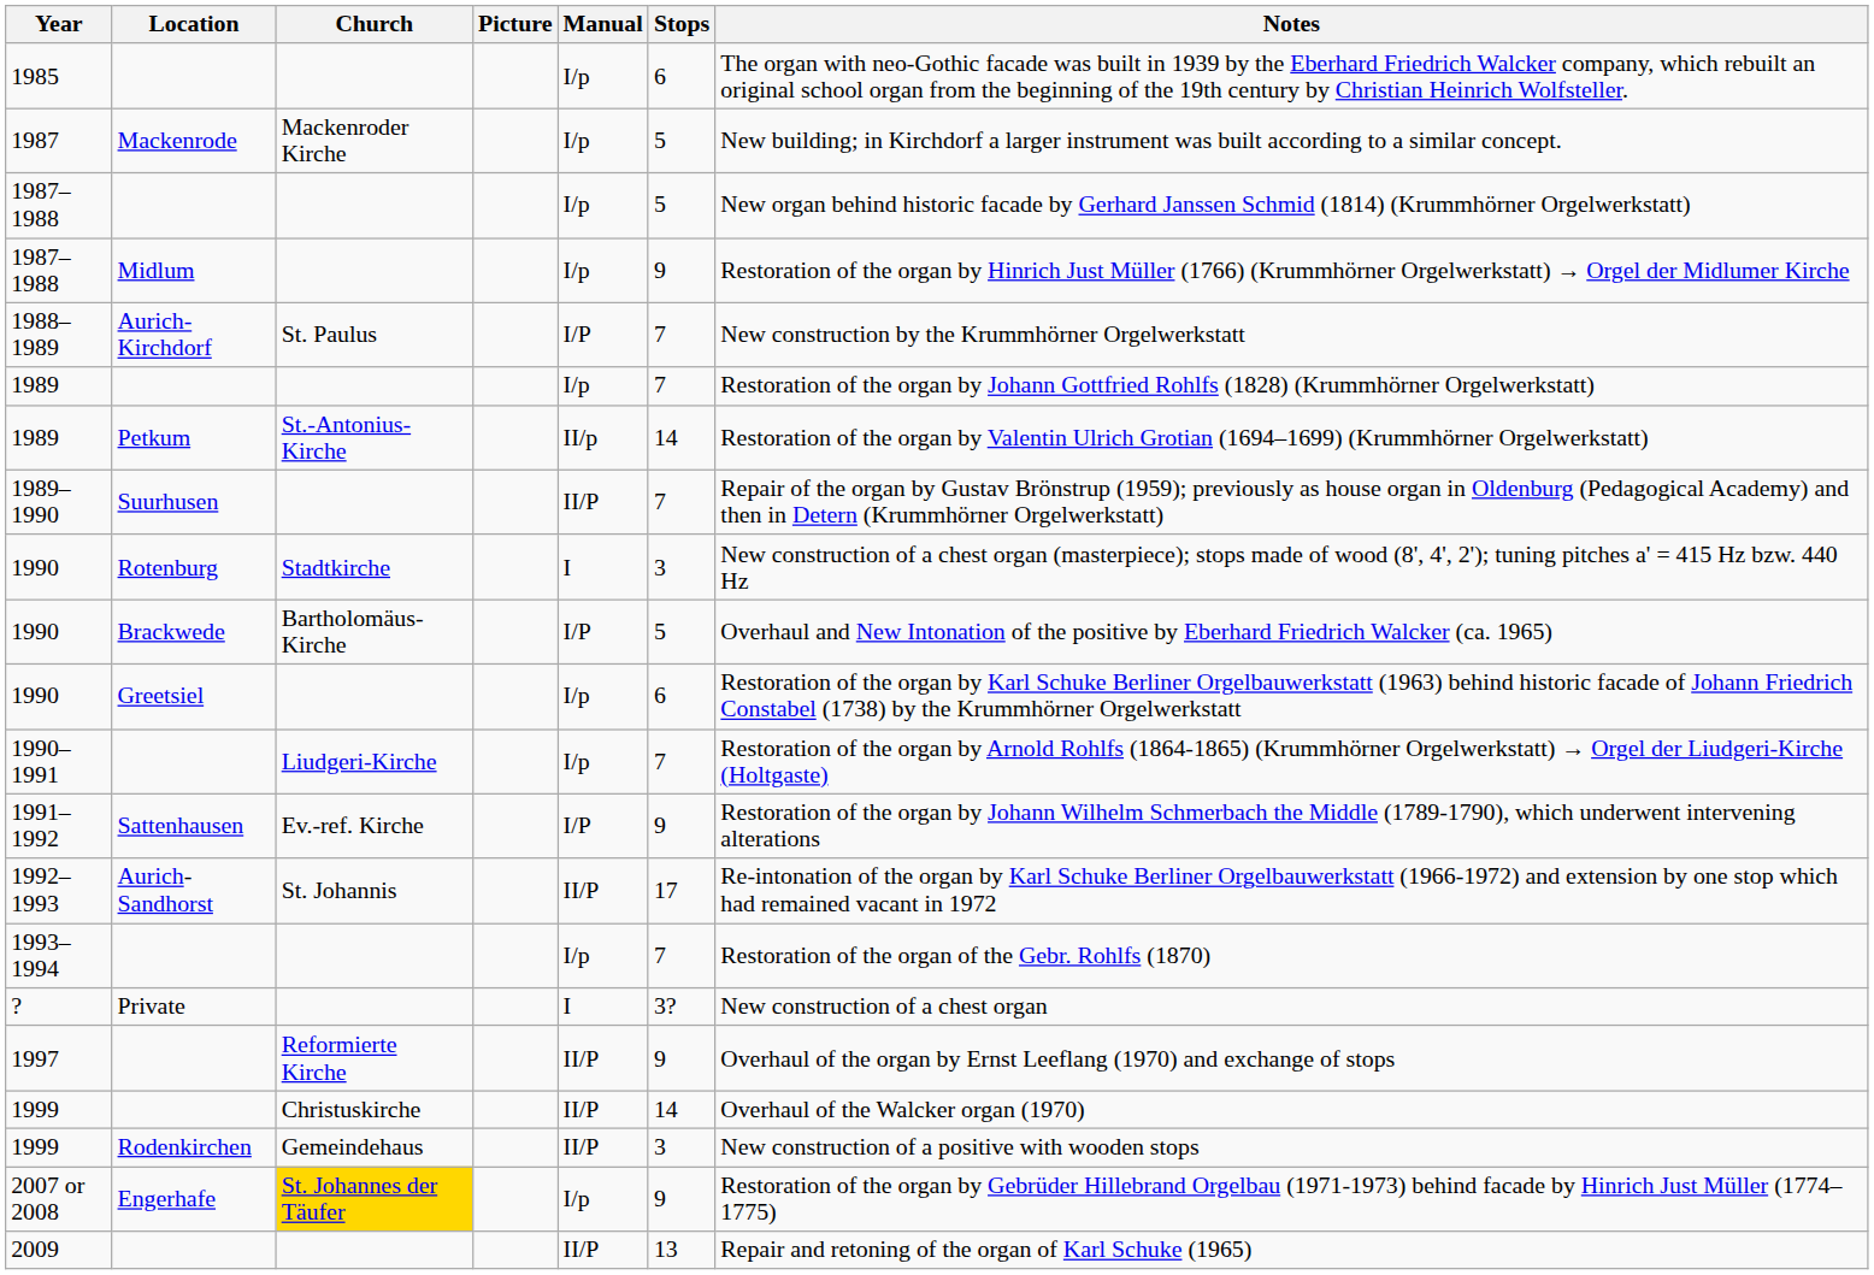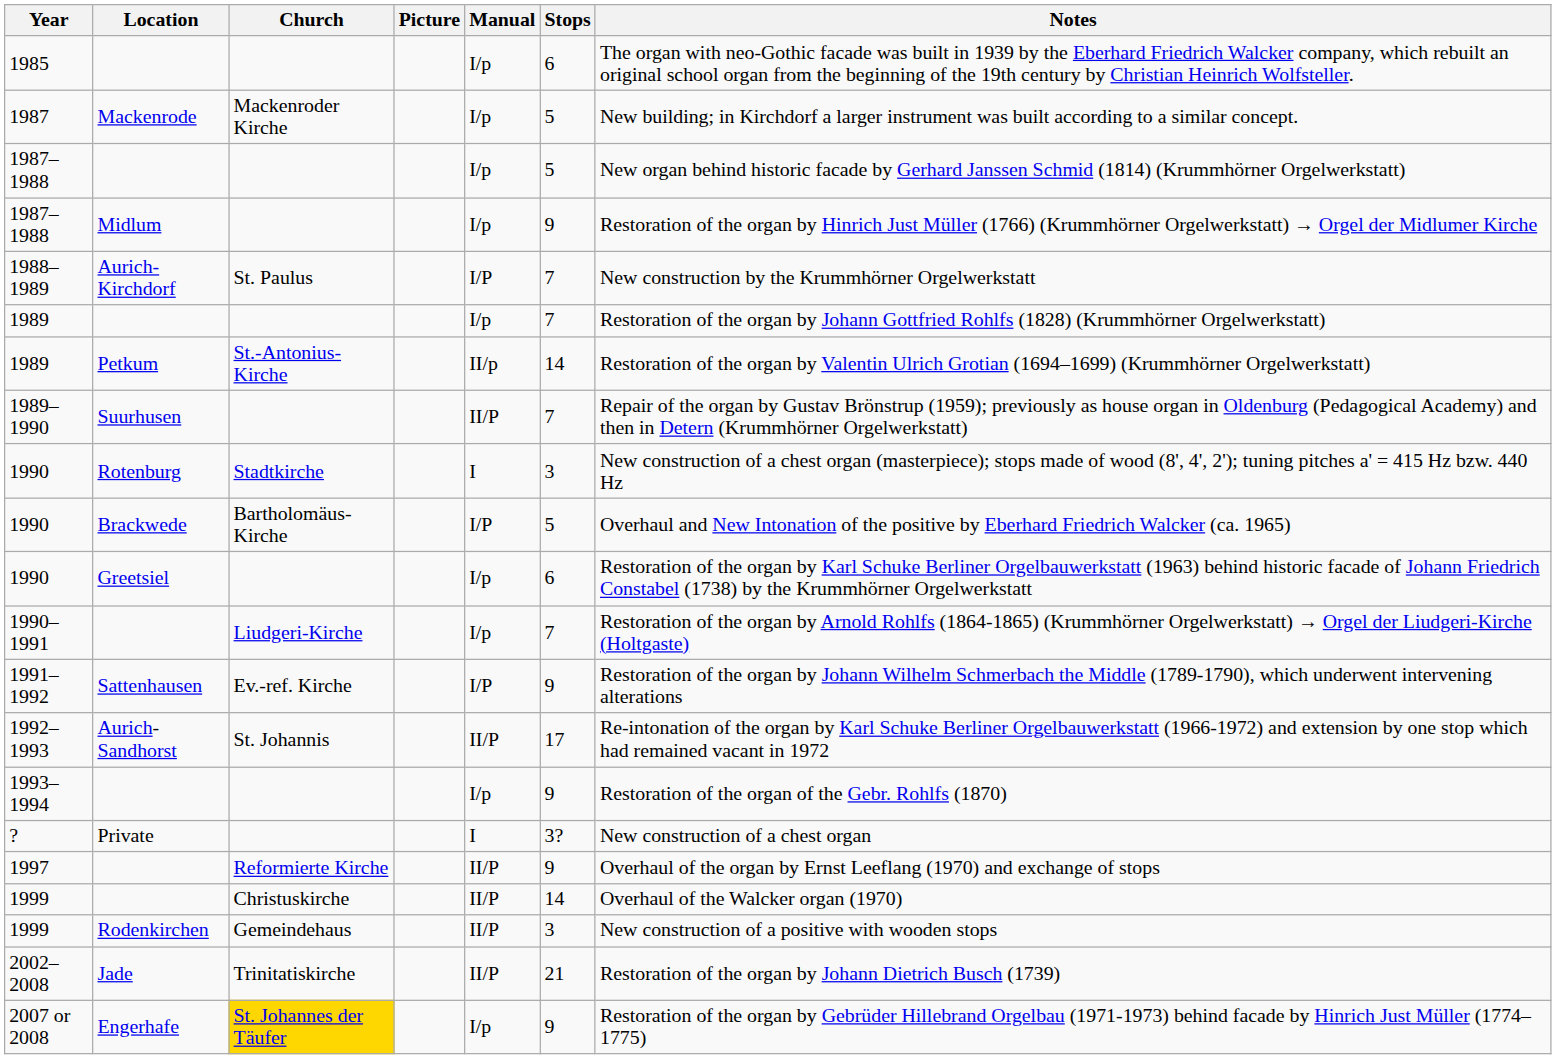1993–1994 | Stops: 7 -> 9
+ row: 2002–2008 | Jade | Trinitatiskirche | II/P | 21 | Restoration of the organ by Johann Dietrich Busch (1739)
- row: 2009 | II/P | 13 | Repair and retoning of the organ of Karl Schuke (1965)
